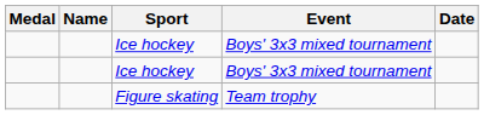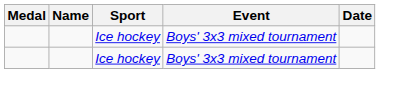- row: Figure skating | Team trophy
